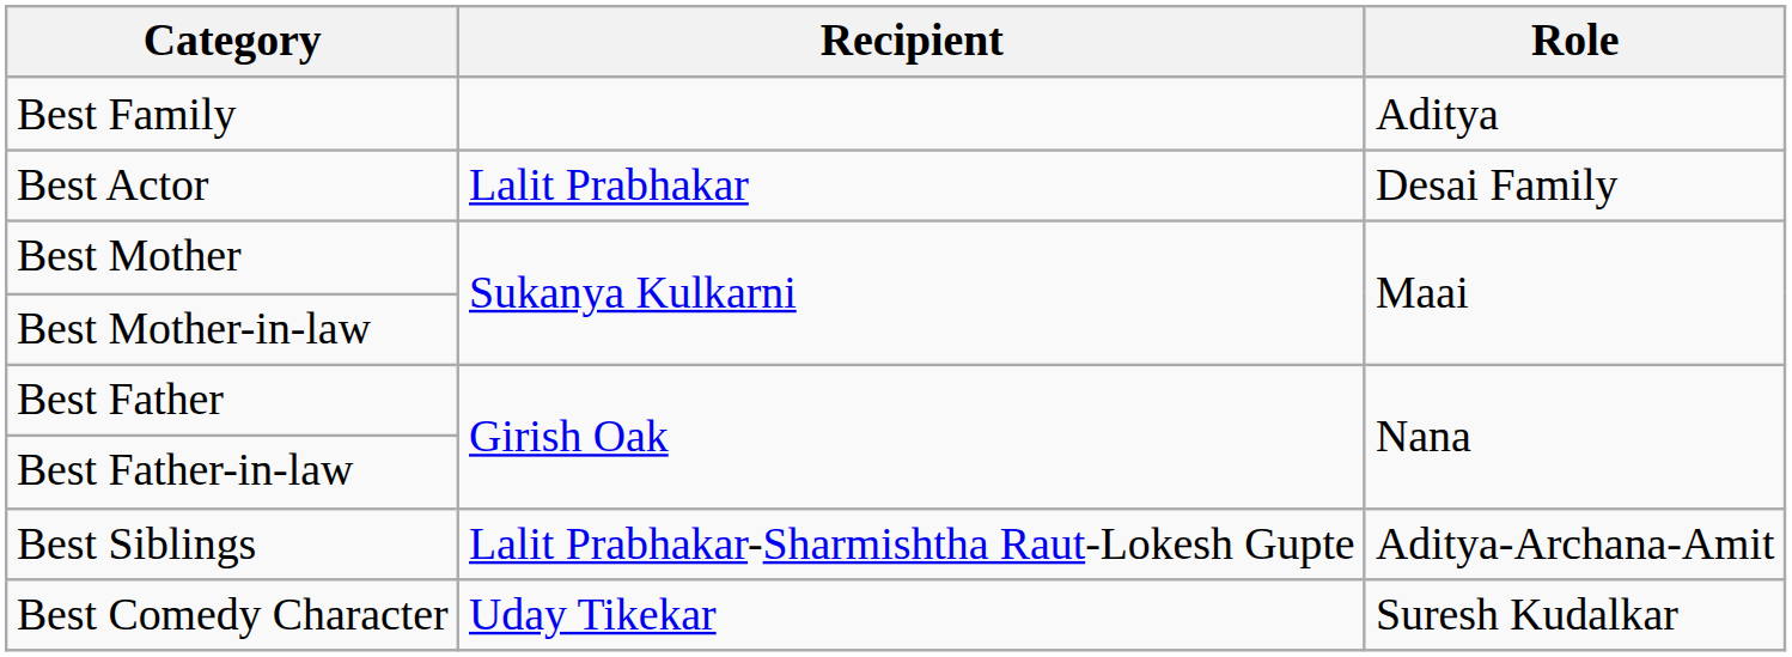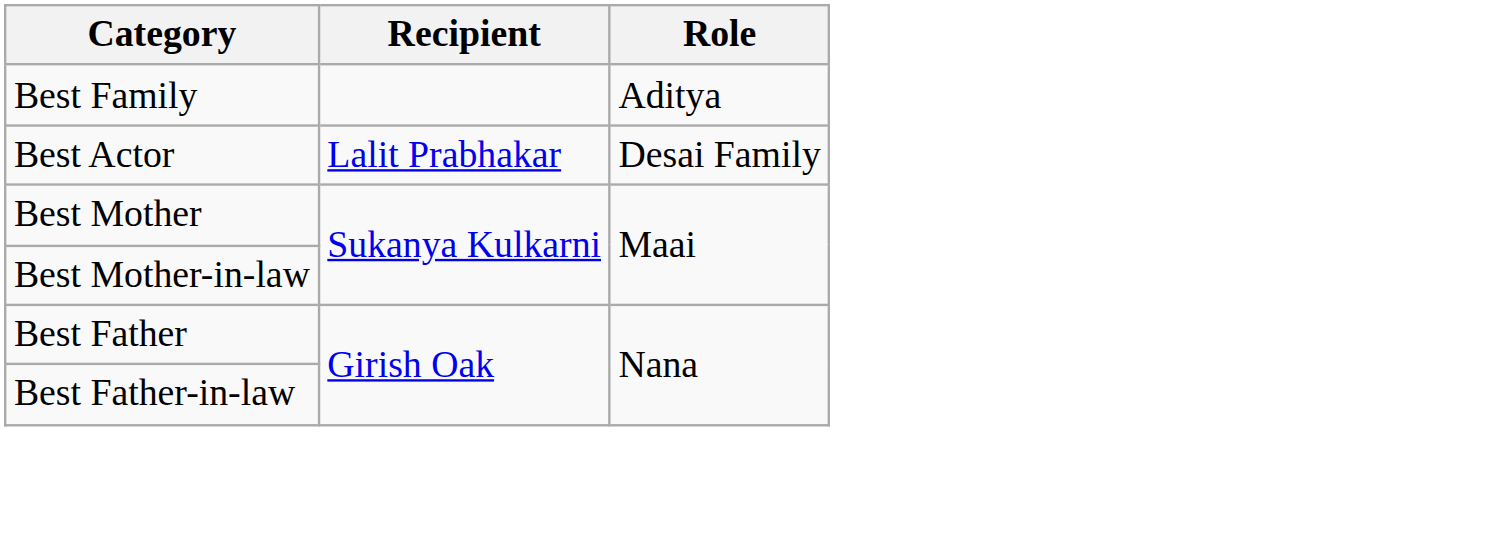- row: Best Siblings | Lalit Prabhakar-Sharmishtha Raut-Lokesh Gupte | Aditya-Archana-Amit
- row: Best Comedy Character | Uday Tikekar | Suresh Kudalkar
